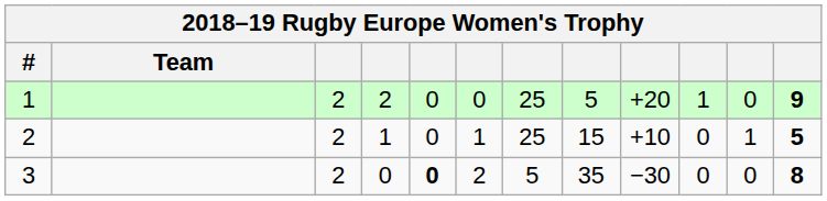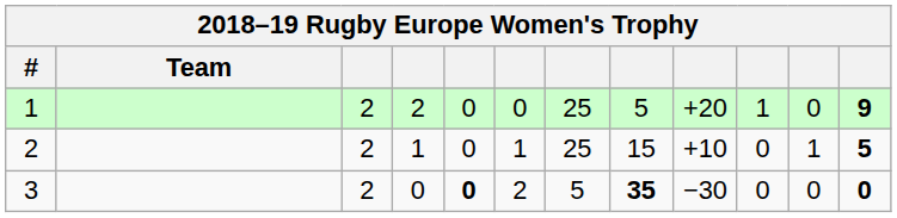3 | column 8: normal -> bold
3 | column 12: 8 -> 0
